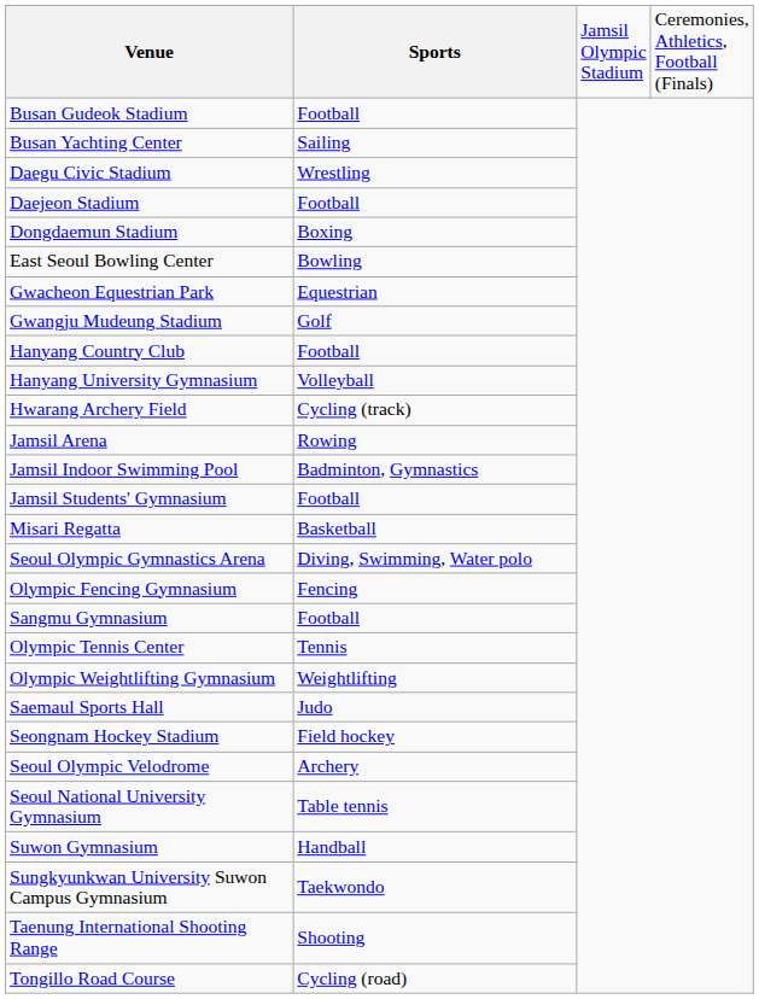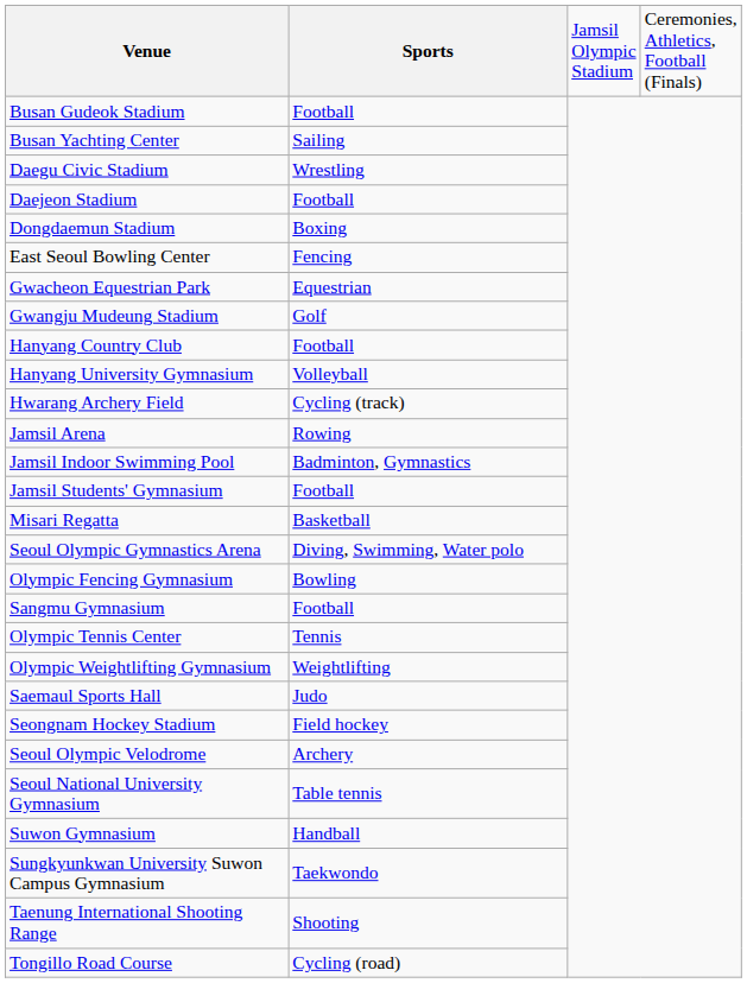East Seoul Bowling Center | Sports: Bowling -> Fencing
Olympic Fencing Gymnasium | Sports: Fencing -> Bowling
